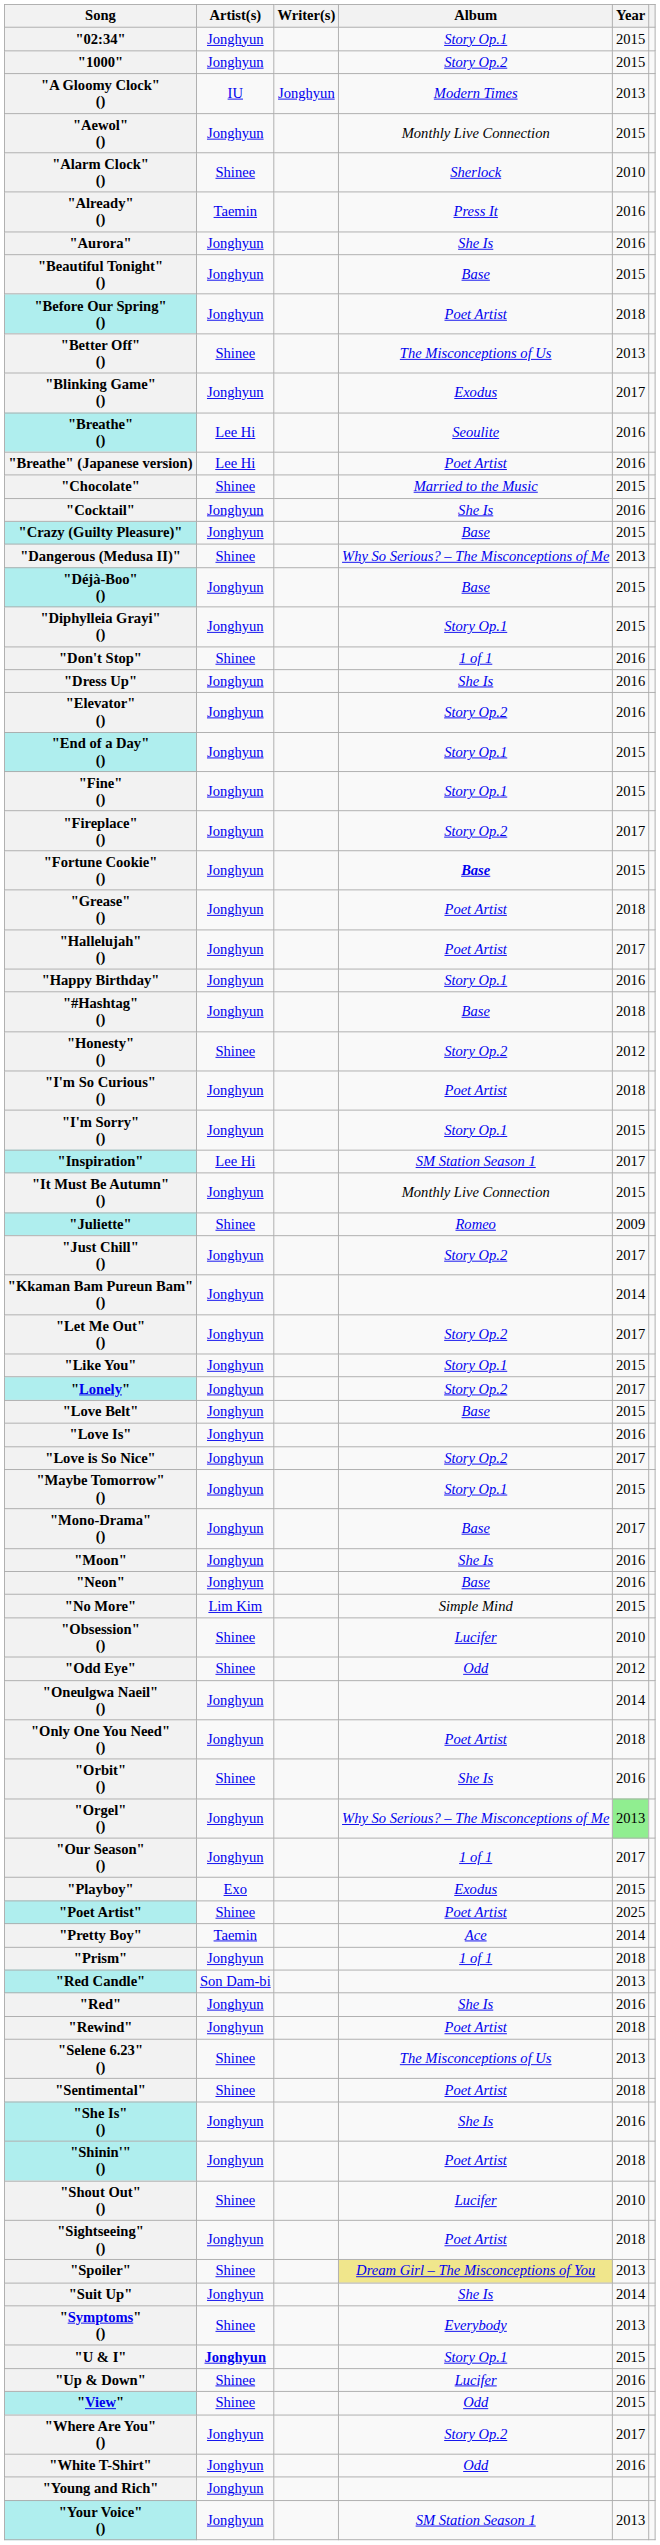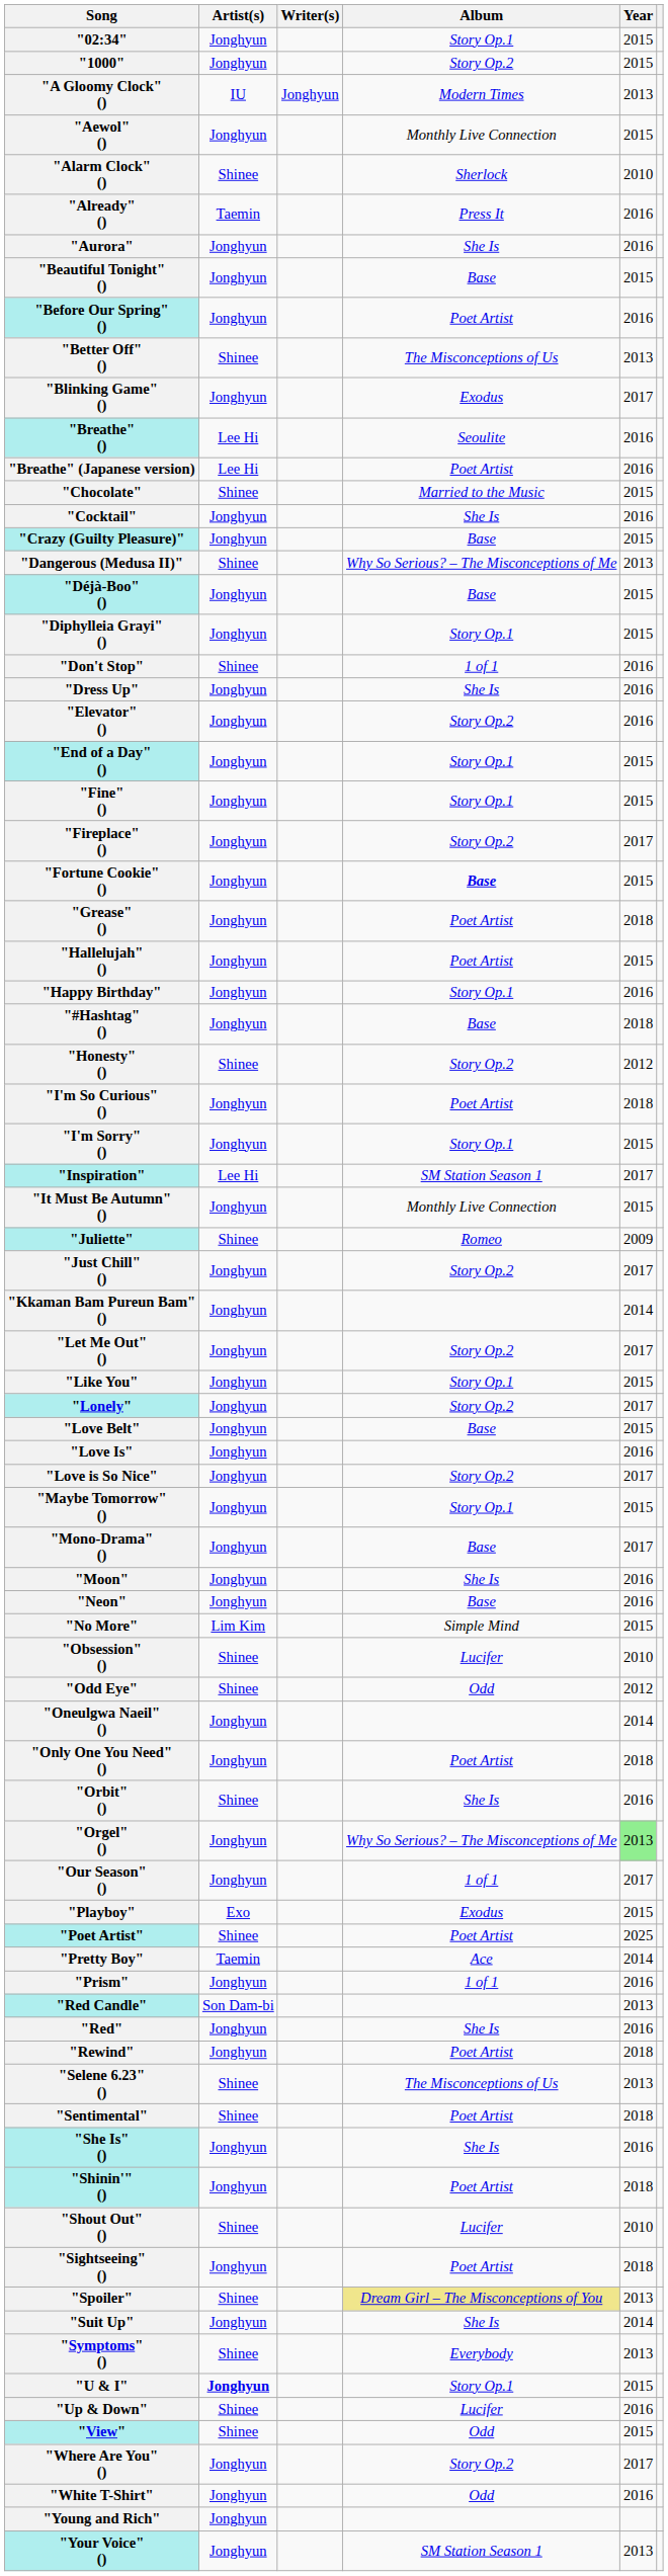"Before Our Spring" () | Year: 2018 -> 2016
"Hallelujah" () | Year: 2017 -> 2015
"Prism" | Year: 2018 -> 2016
